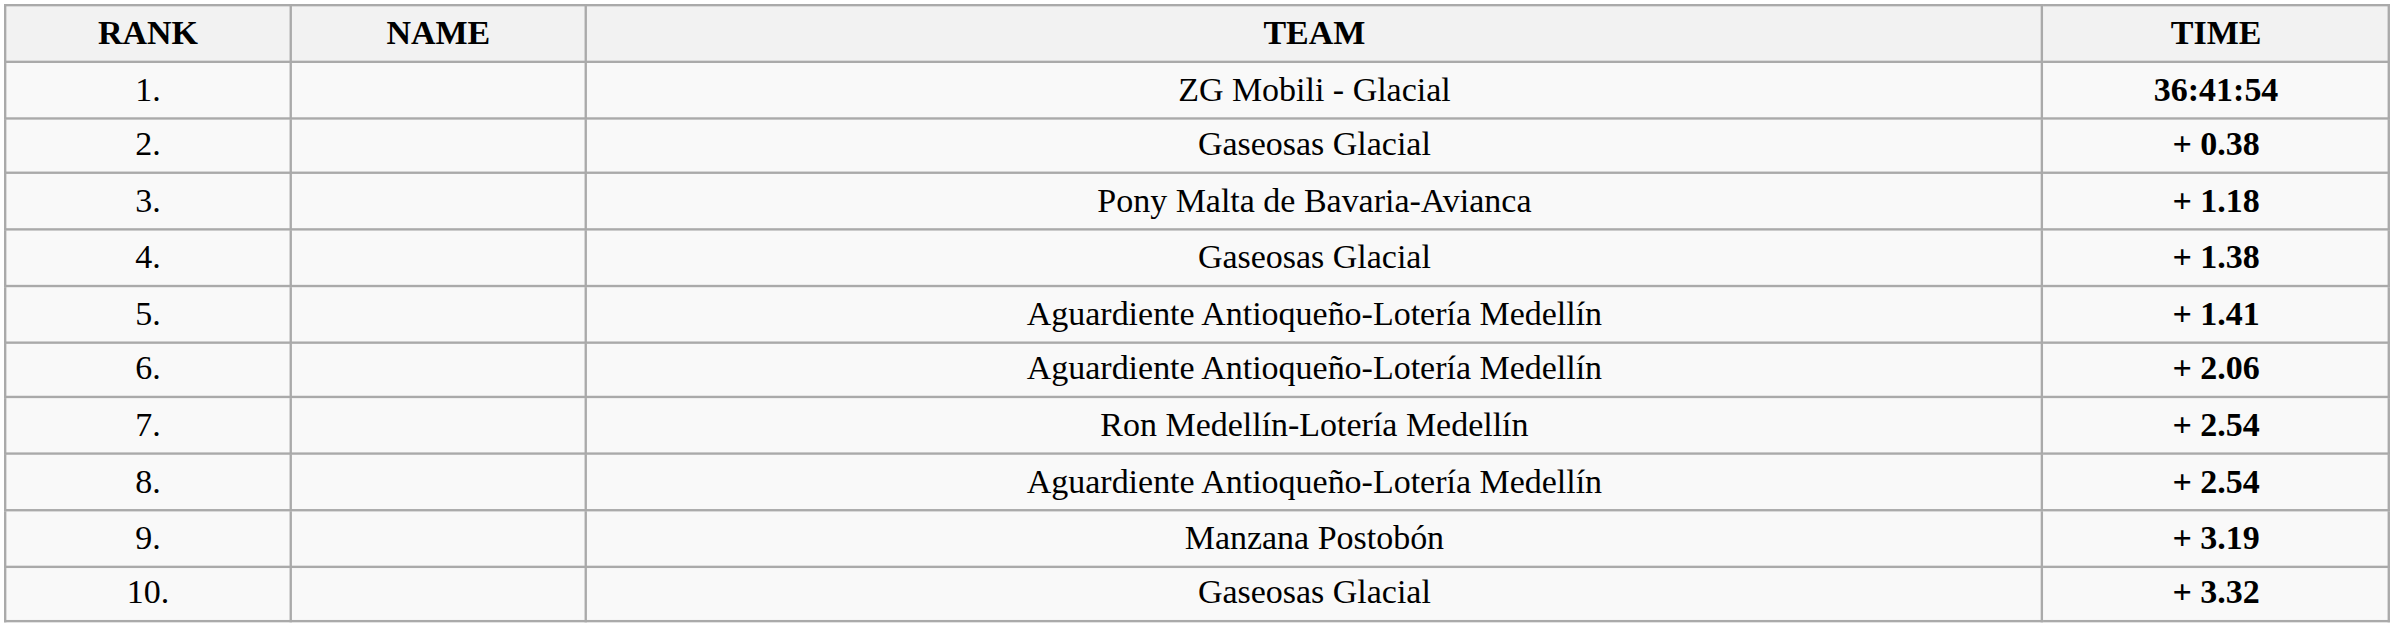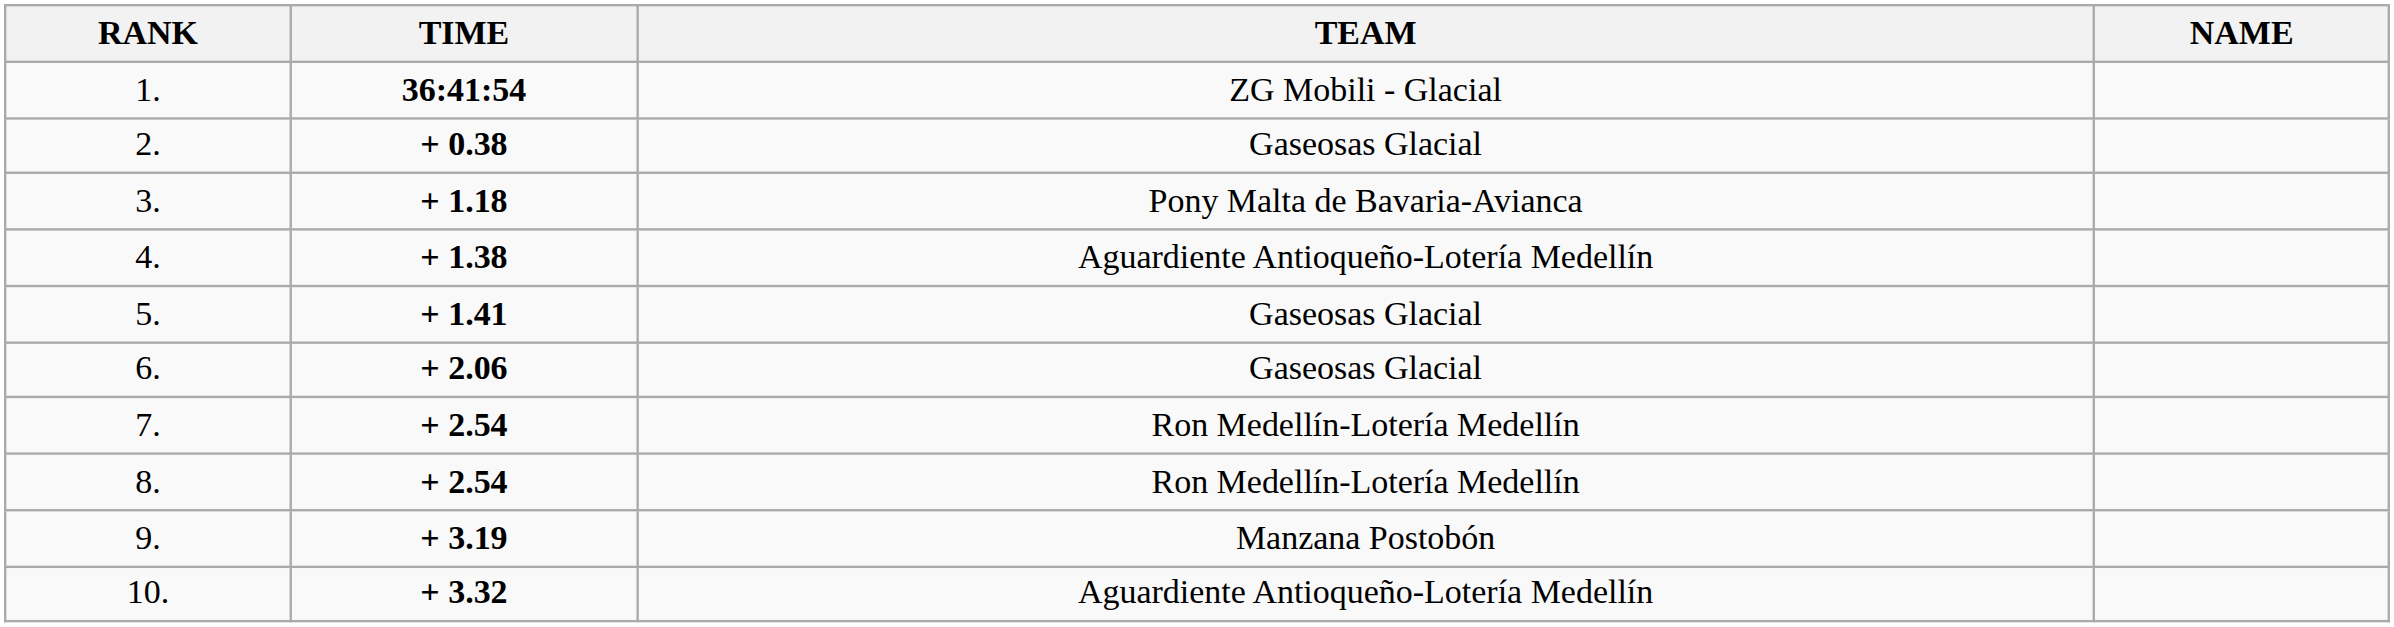columns swapped: NAME <-> TIME
4. | TEAM: Gaseosas Glacial -> Aguardiente Antioqueño-Lotería Medellín
5. | TEAM: Aguardiente Antioqueño-Lotería Medellín -> Gaseosas Glacial
6. | TEAM: Aguardiente Antioqueño-Lotería Medellín -> Gaseosas Glacial
8. | TEAM: Aguardiente Antioqueño-Lotería Medellín -> Ron Medellín-Lotería Medellín
10. | TEAM: Gaseosas Glacial -> Aguardiente Antioqueño-Lotería Medellín
